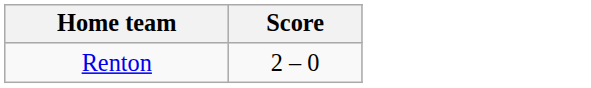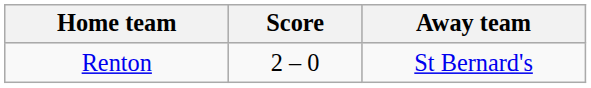+ column: Away team | St Bernard's
